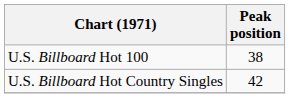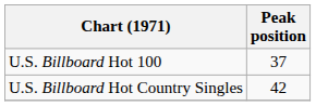U.S. Billboard Hot 100 | Peak position: 38 -> 37
